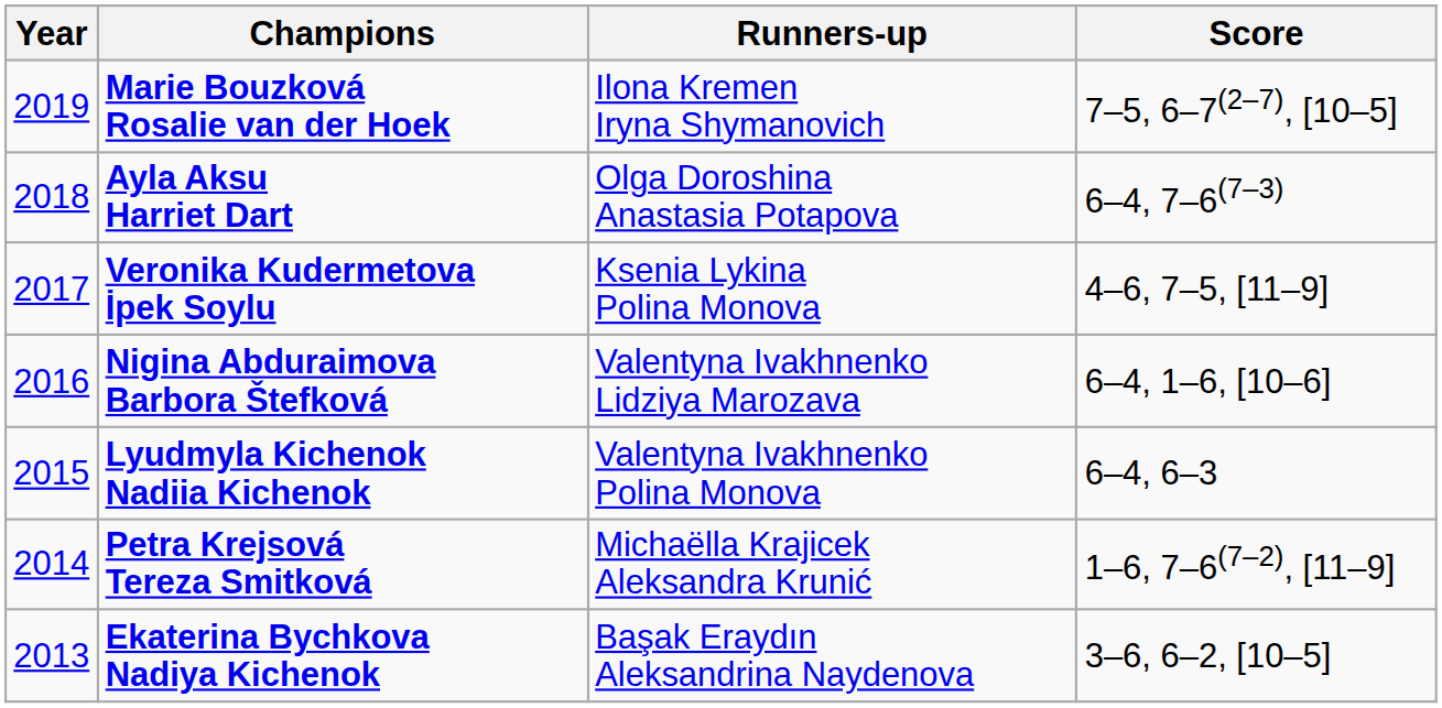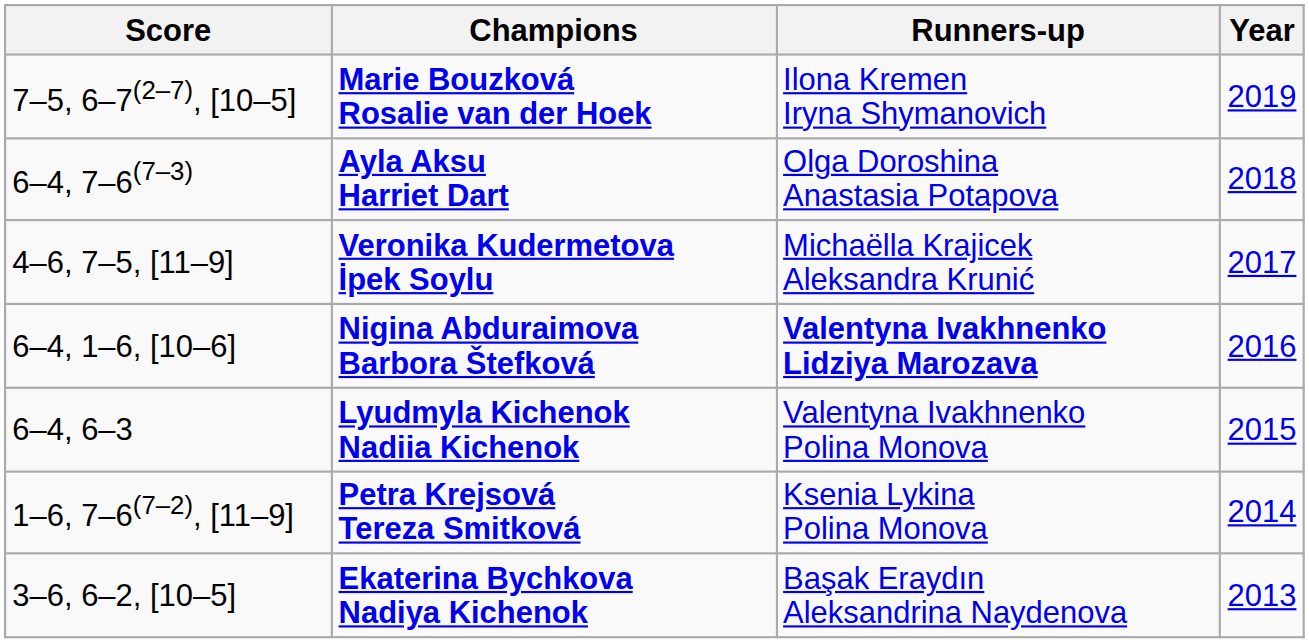columns swapped: Year <-> Score
Veronika Kudermetova İpek Soylu | Runners-up: Ksenia Lykina Polina Monova -> Michaëlla Krajicek Aleksandra Krunić
Nigina Abduraimova Barbora Štefková | Runners-up: normal -> bold
Petra Krejsová Tereza Smitková | Runners-up: Michaëlla Krajicek Aleksandra Krunić -> Ksenia Lykina Polina Monova
